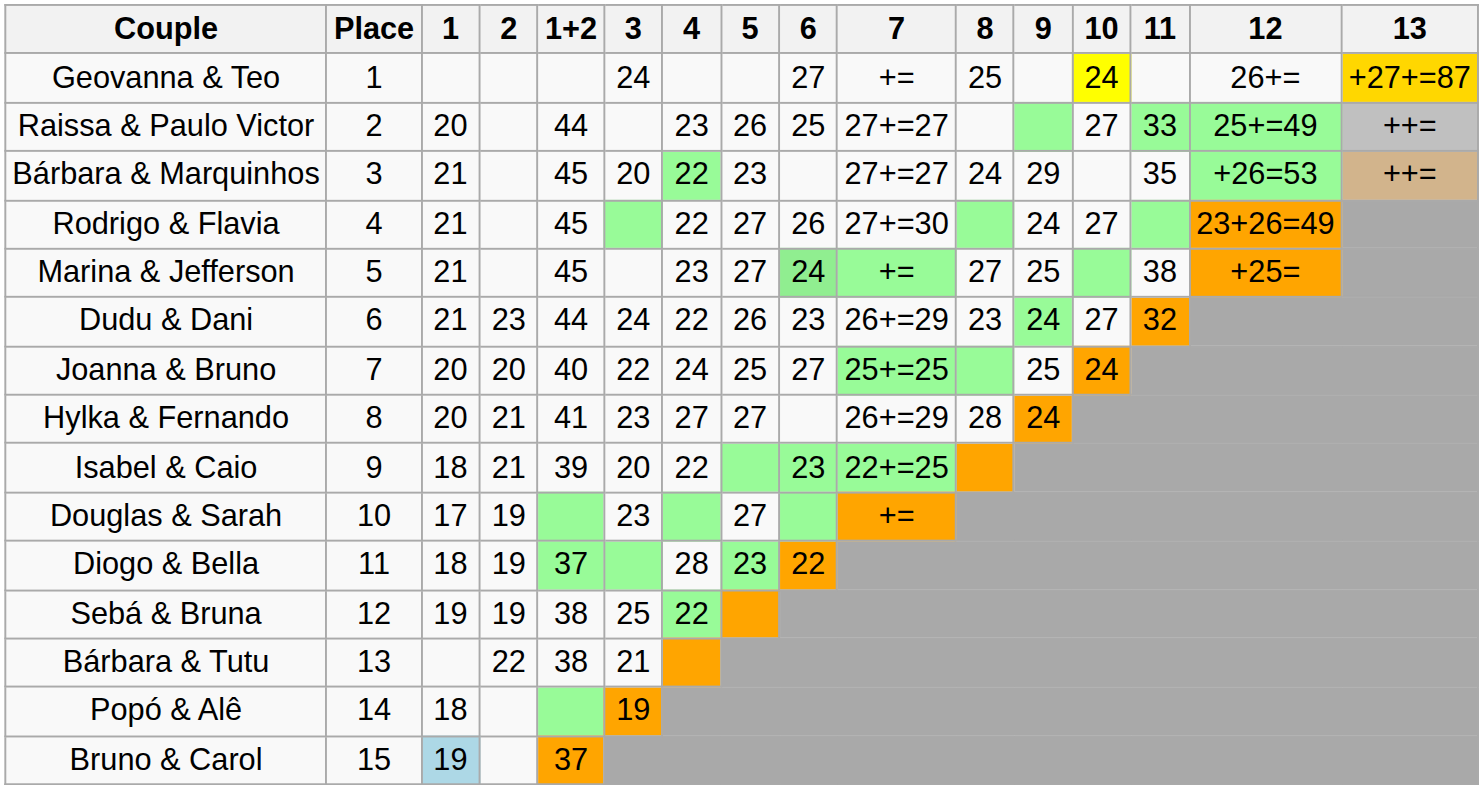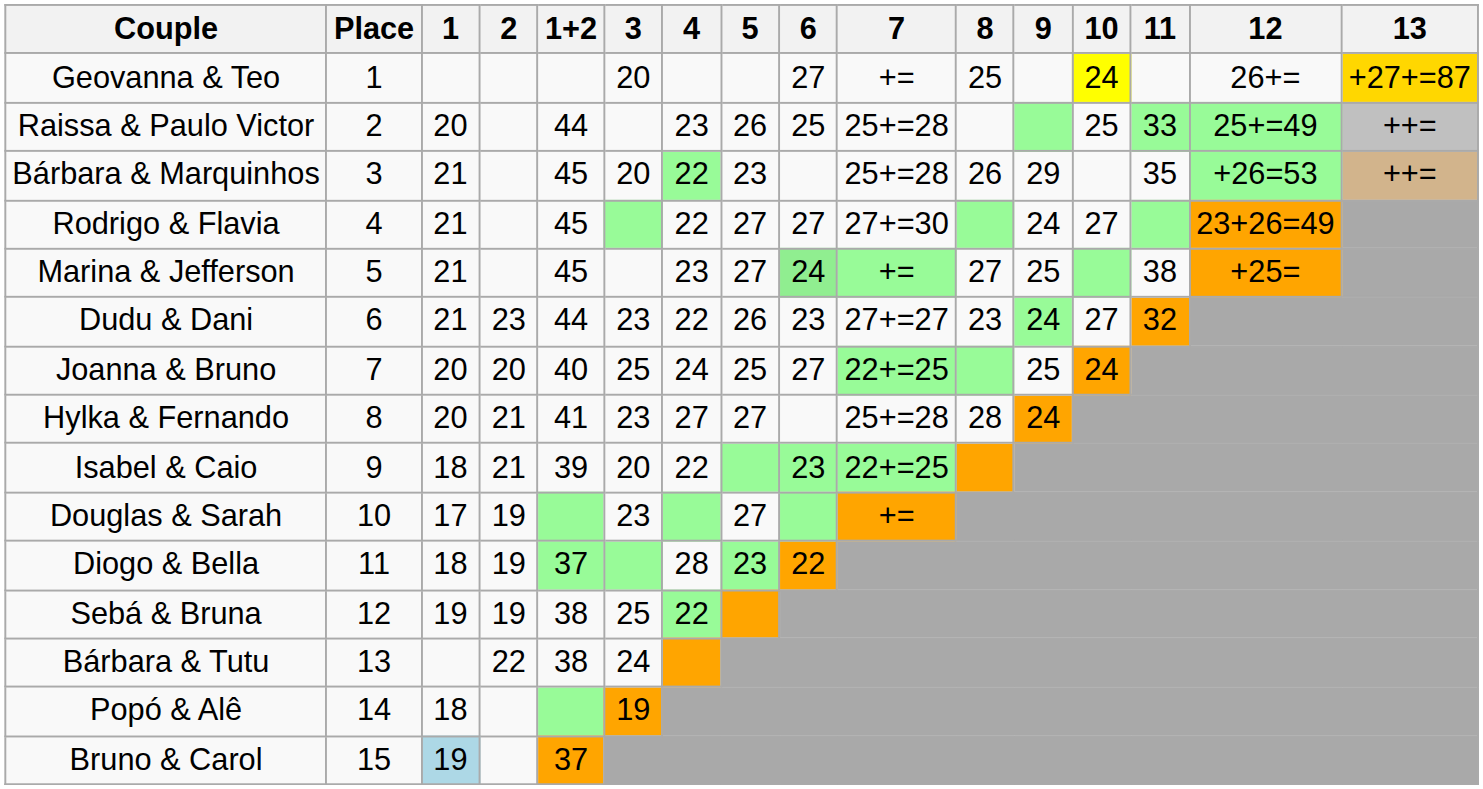Geovanna & Teo | 3: 24 -> 20
Raissa & Paulo Victor | 7: 27+=27 -> 25+=28
Raissa & Paulo Victor | 10: 27 -> 25
Bárbara & Marquinhos | 7: 27+=27 -> 25+=28
Bárbara & Marquinhos | 8: 24 -> 26
Rodrigo & Flavia | 6: 26 -> 27
Dudu & Dani | 3: 24 -> 23
Dudu & Dani | 7: 26+=29 -> 27+=27
Joanna & Bruno | 3: 22 -> 25
Joanna & Bruno | 7: 25+=25 -> 22+=25
Hylka & Fernando | 7: 26+=29 -> 25+=28
Bárbara & Tutu | 3: 21 -> 24
